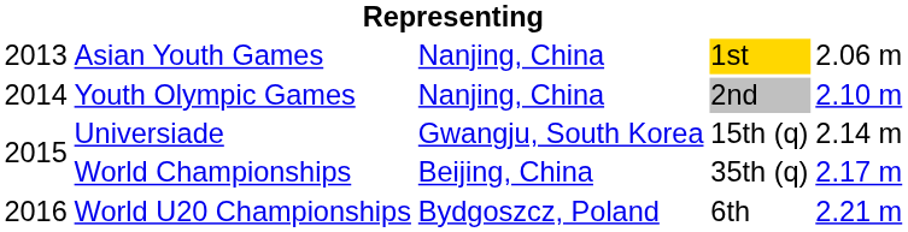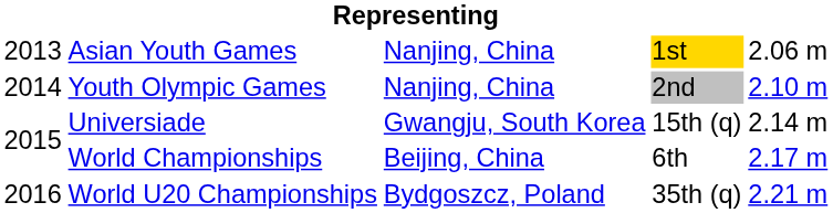World Championships | column 4: 35th (q) -> 6th
World U20 Championships | column 4: 6th -> 35th (q)
